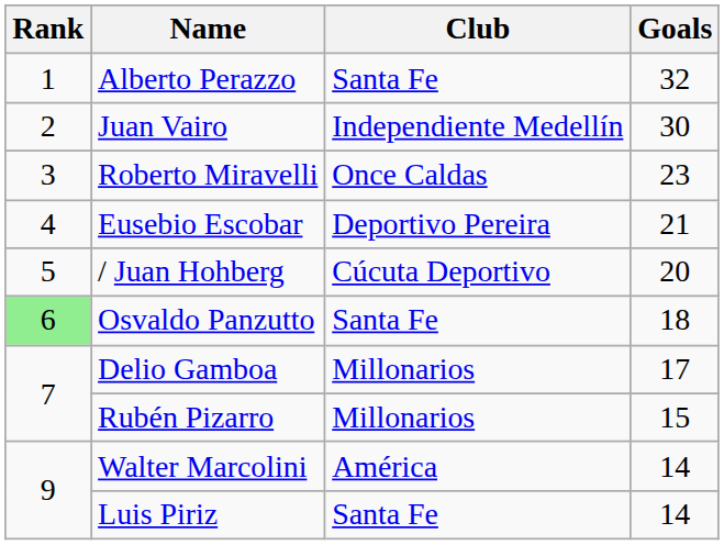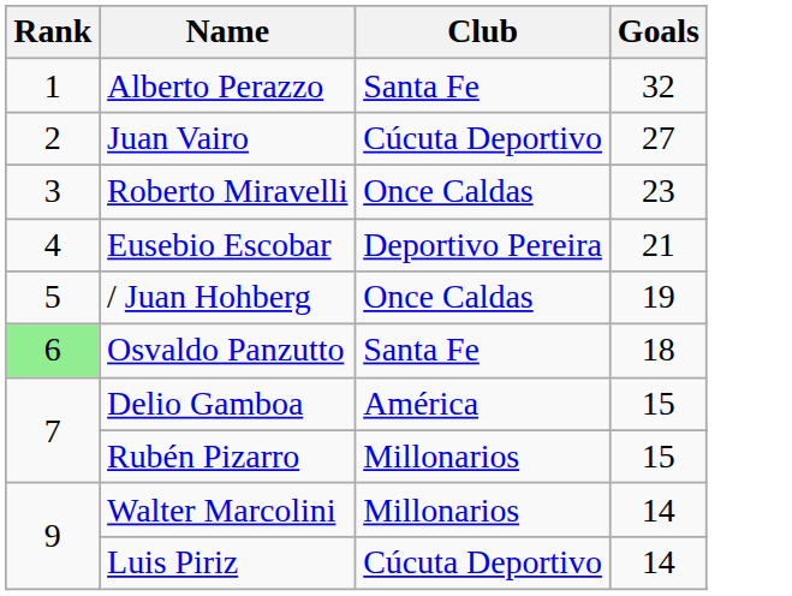Juan Vairo | Club: Independiente Medellín -> Cúcuta Deportivo
Juan Vairo | Goals: 30 -> 27
/ Juan Hohberg | Club: Cúcuta Deportivo -> Once Caldas
/ Juan Hohberg | Goals: 20 -> 19
Delio Gamboa | Club: Millonarios -> América
Delio Gamboa | Goals: 17 -> 15
Walter Marcolini | Club: América -> Millonarios
Luis Piriz | Club: Santa Fe -> Cúcuta Deportivo
